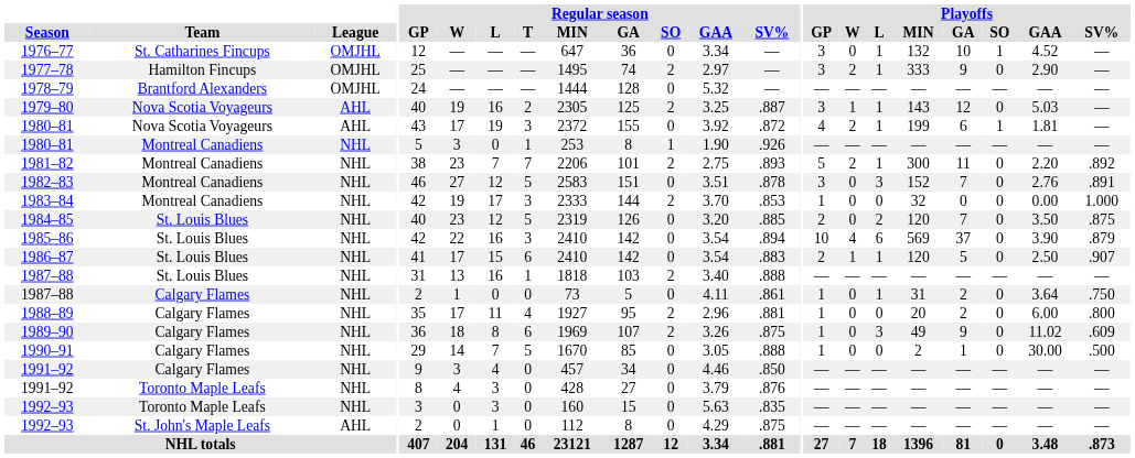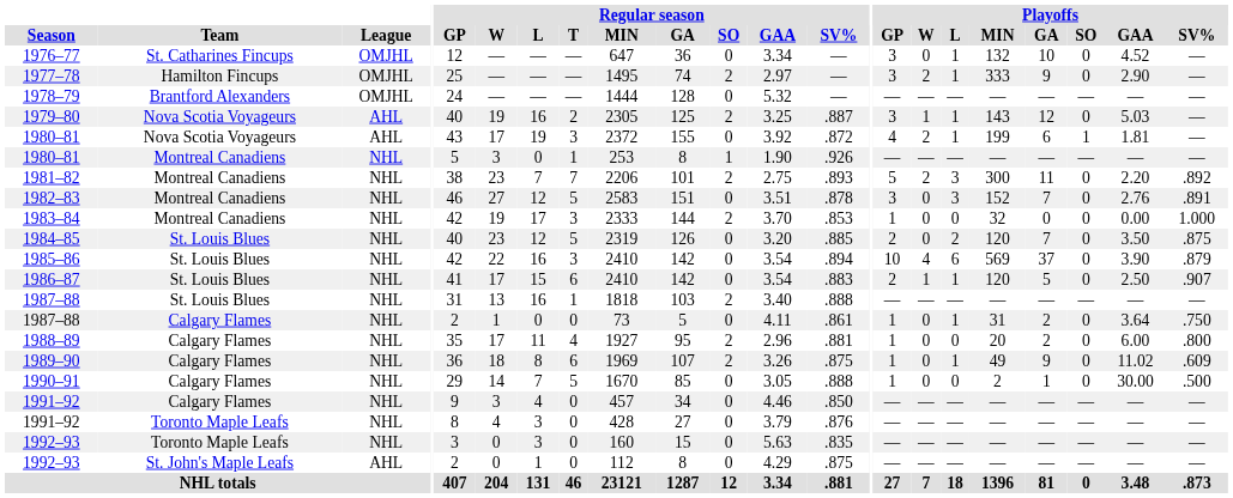1976–77 | Playoffs / SO: 1 -> 0
1981–82 | Playoffs / L: 1 -> 3
1989–90 | Playoffs / L: 3 -> 1
